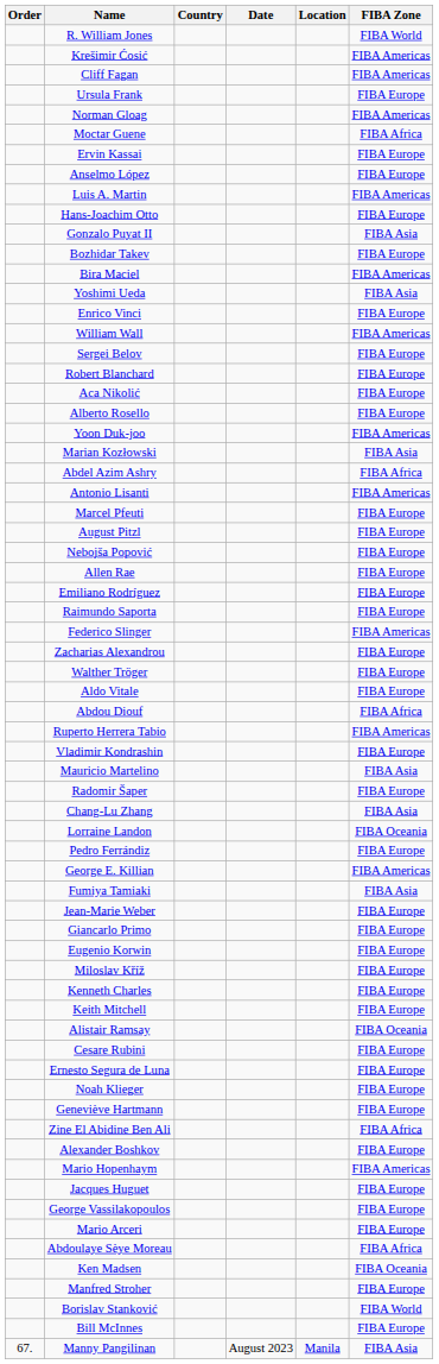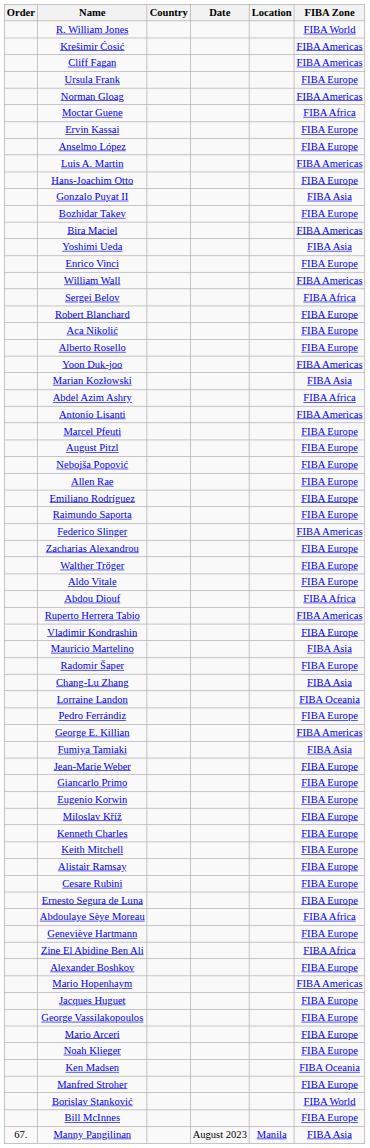Sergei Belov | FIBA Zone: FIBA Europe -> FIBA Africa
Alistair Ramsay | FIBA Zone: FIBA Oceania -> FIBA Europe
rows swapped: Abdoulaye Sèye Moreau <-> Noah Klieger
